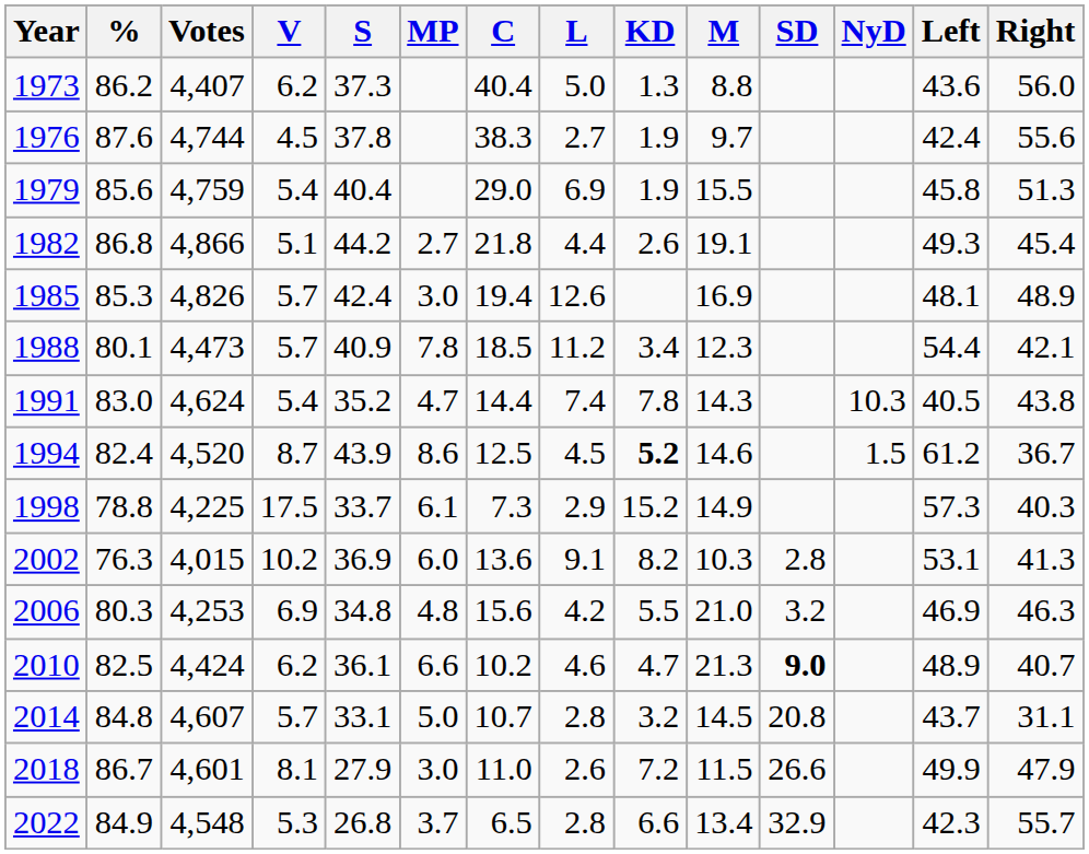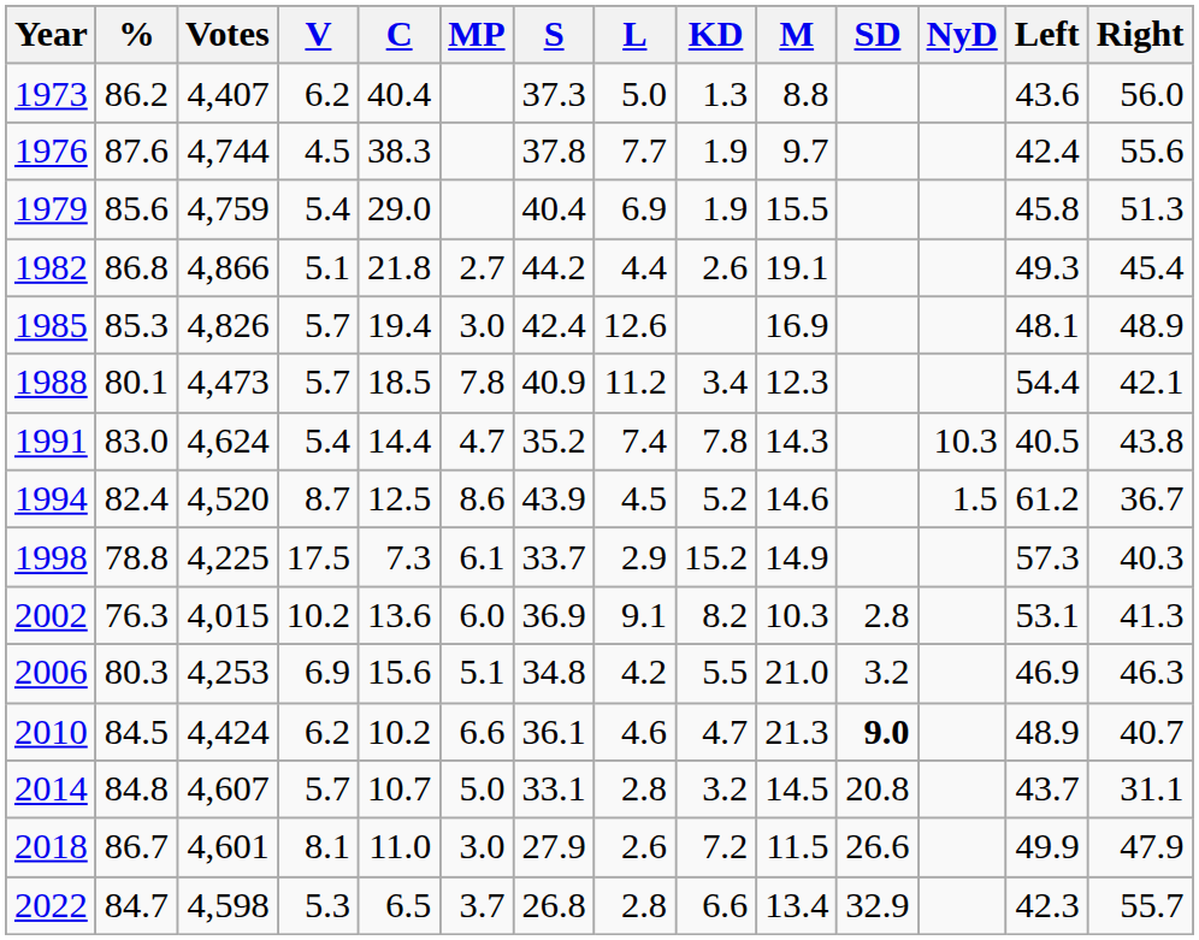columns swapped: S <-> C
1976 | L: 2.7 -> 7.7
1994 | KD: bold -> normal
2006 | MP: 4.8 -> 5.1
2010 | %: 82.5 -> 84.5
2022 | %: 84.9 -> 84.7
2022 | Votes: 4,548 -> 4,598
